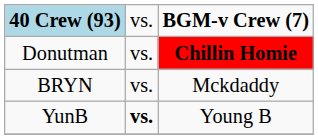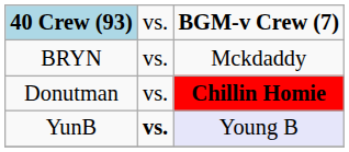rows swapped: Donutman <-> BRYN
YunB | column 3: no background -> lavender background
